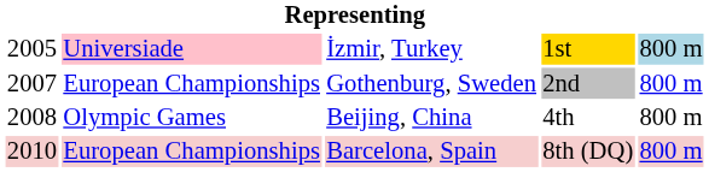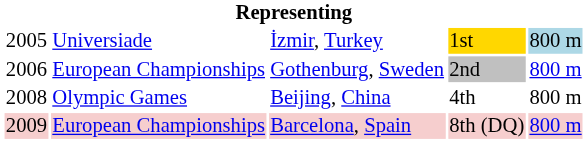İzmir, Turkey | column 2: pink background -> no background
Gothenburg, Sweden | column 1: 2007 -> 2006
Barcelona, Spain | column 1: 2010 -> 2009
